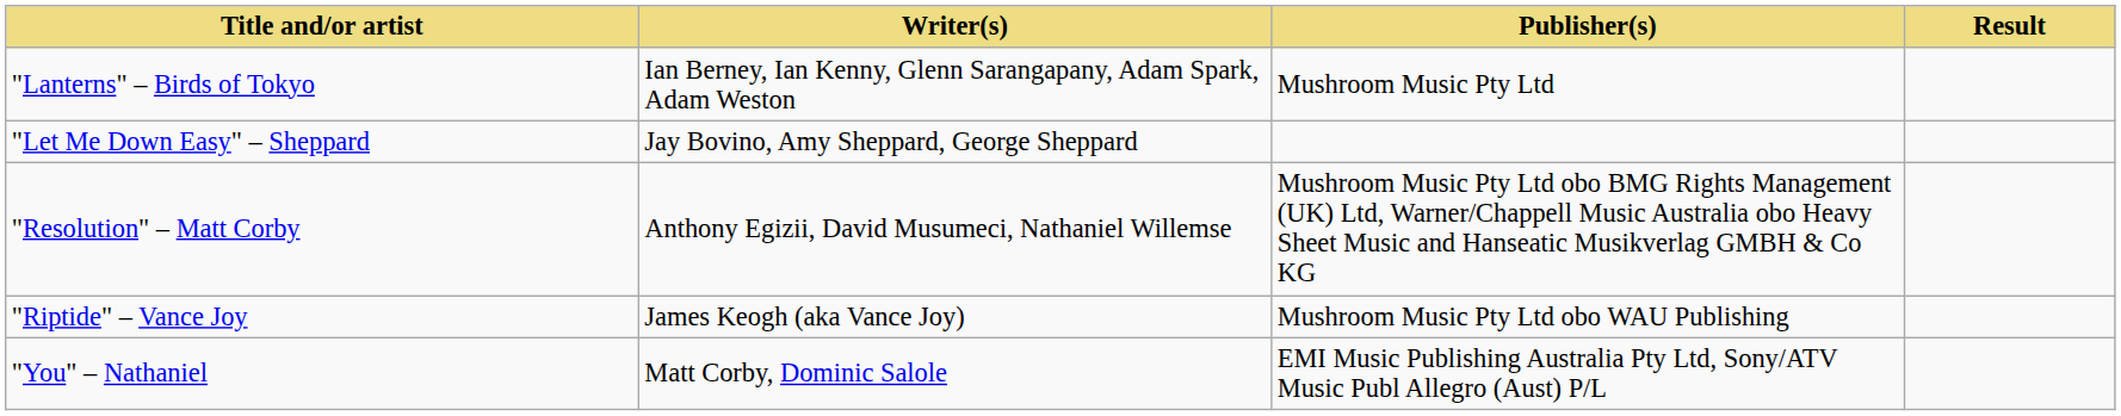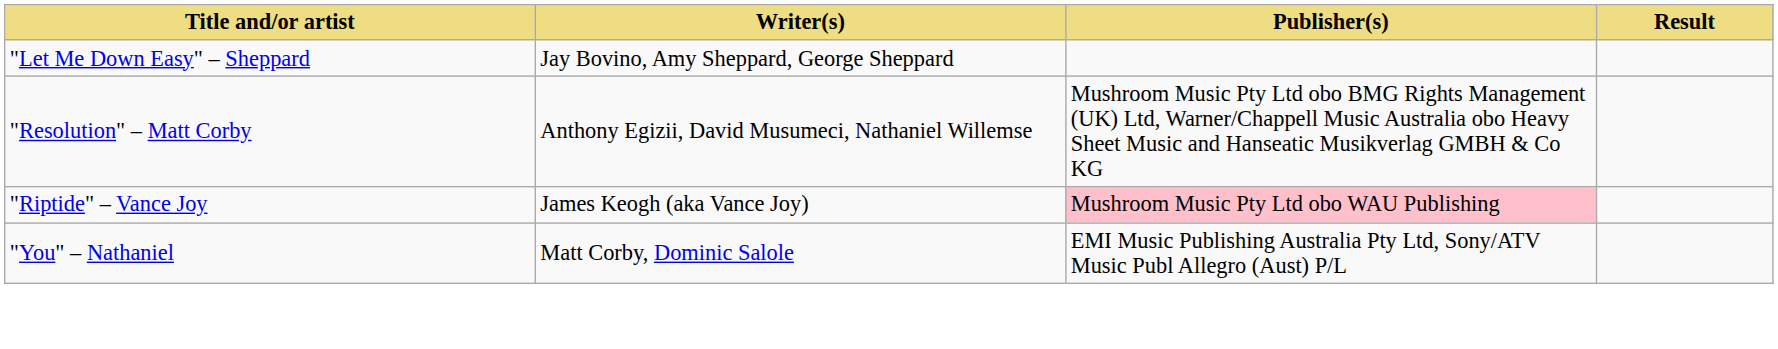- row: "Lanterns" – Birds of Tokyo | Ian Berney, Ian Kenny, Glenn Sarangapany, Adam Spark, Adam Weston | Mushroom Music Pty Ltd
"Riptide" – Vance Joy | Publisher(s): no background -> pink background
